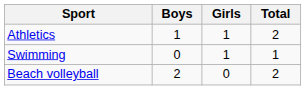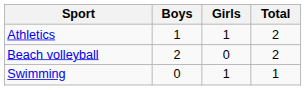rows swapped: Beach volleyball <-> Swimming
